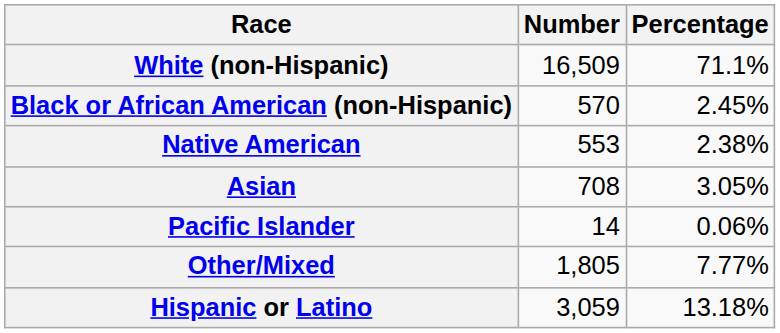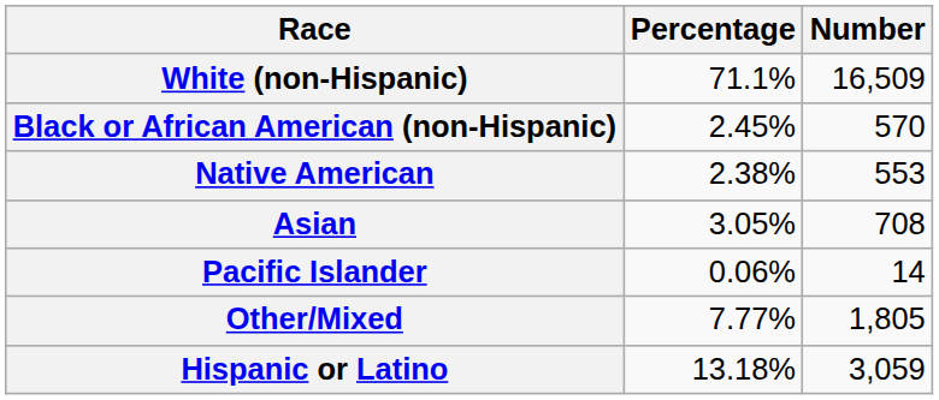columns swapped: Number <-> Percentage
